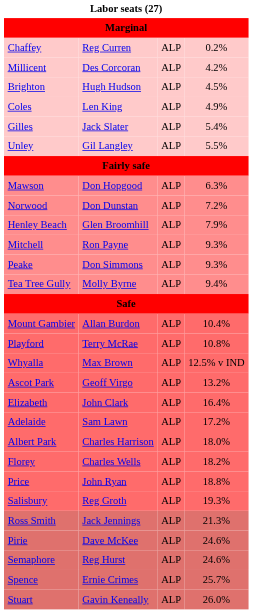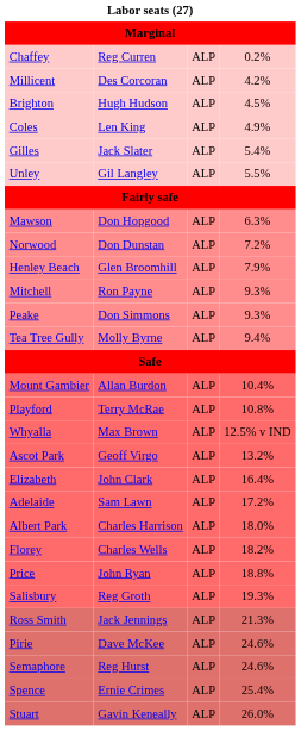Spence | column 4: 25.7% -> 25.4%
